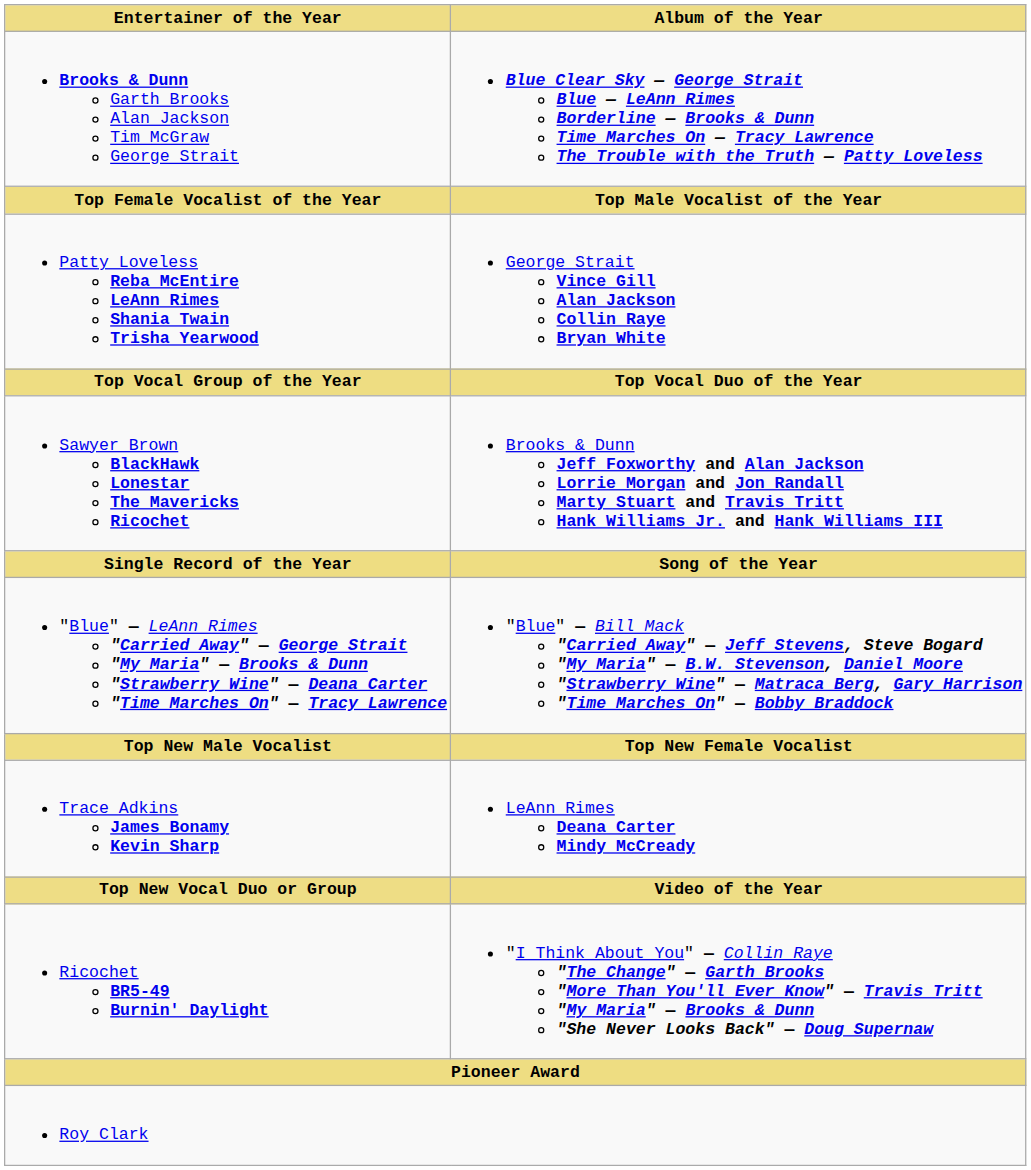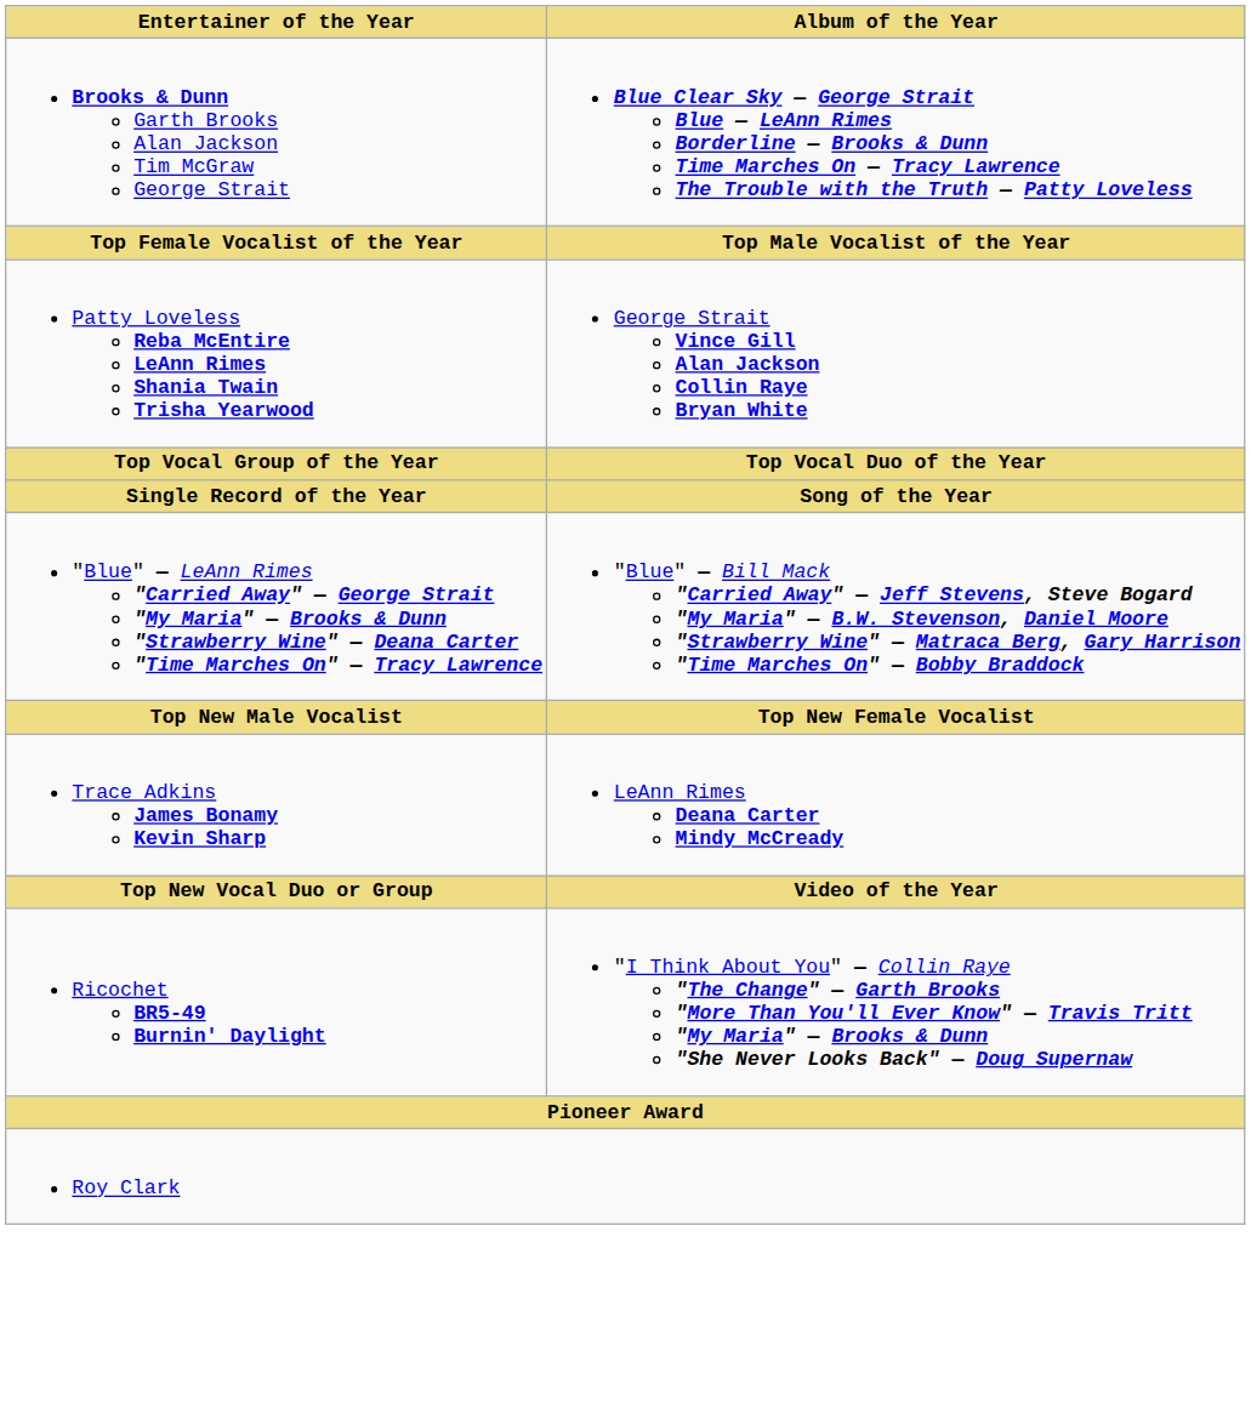- row: Sawyer Brown BlackHawk Lonestar The Mavericks Ricochet | Brooks & Dunn Jeff Foxworthy and Alan Jackson Lorrie Morgan and Jon Randall Marty Stuart and Travis Tritt Hank Williams Jr. and Hank Williams III
